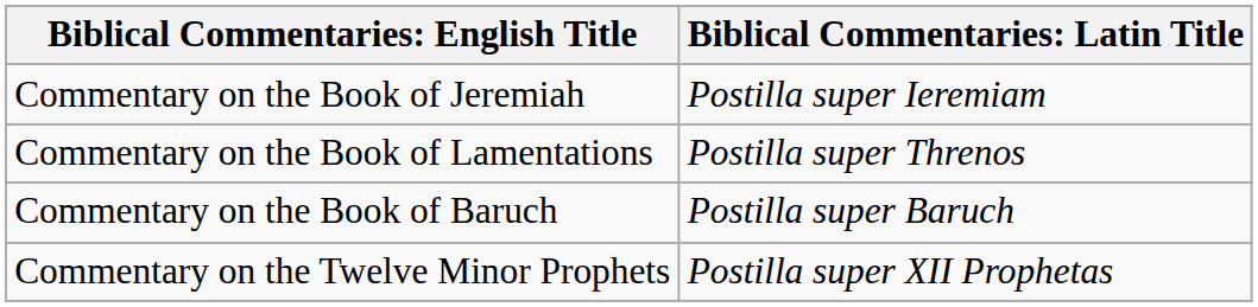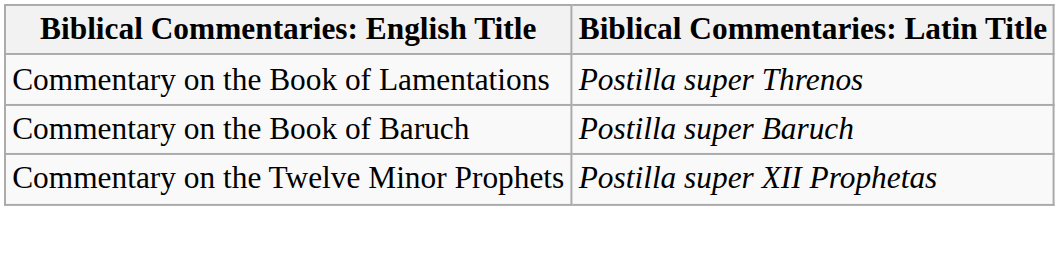- row: Commentary on the Book of Jeremiah | Postilla super Ieremiam
